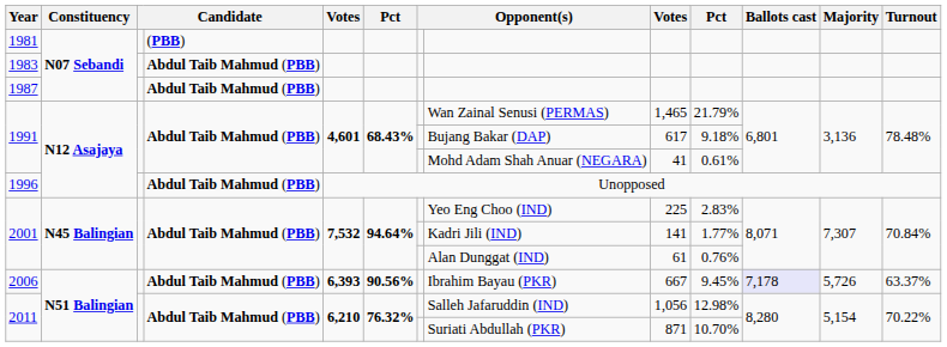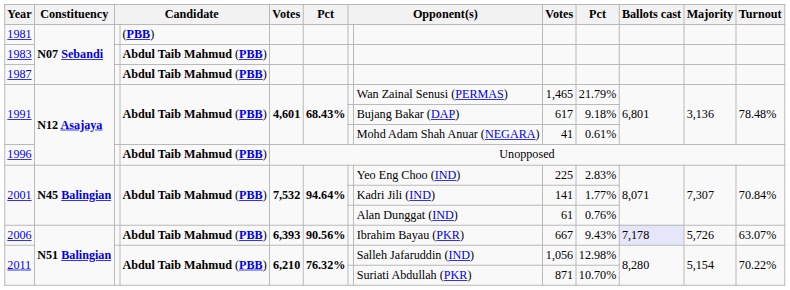2006 | column 10: 9.45% -> 9.43%
2006 | Turnout: 63.37% -> 63.07%
